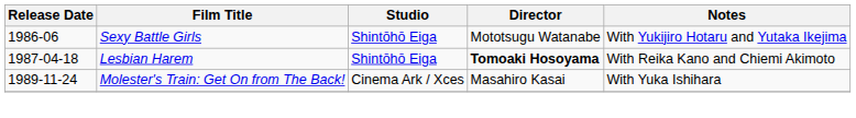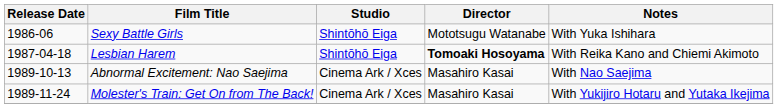Sexy Battle Girls | Notes: With Yukijiro Hotaru and Yutaka Ikejima -> With Yuka Ishihara
+ row: 1989-10-13 | Abnormal Excitement: Nao Saejima | Cinema Ark / Xces | Masahiro Kasai | With Nao Saejima
Molester's Train: Get On from The Back! | Notes: With Yuka Ishihara -> With Yukijiro Hotaru and Yutaka Ikejima
